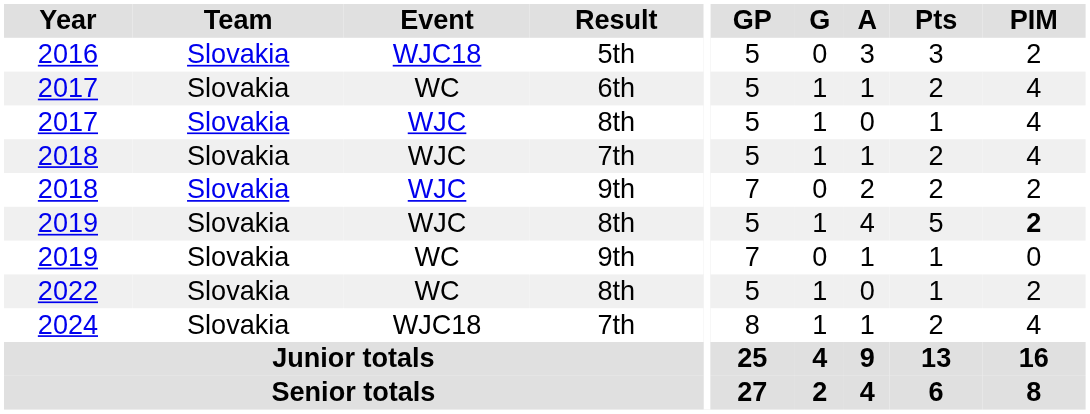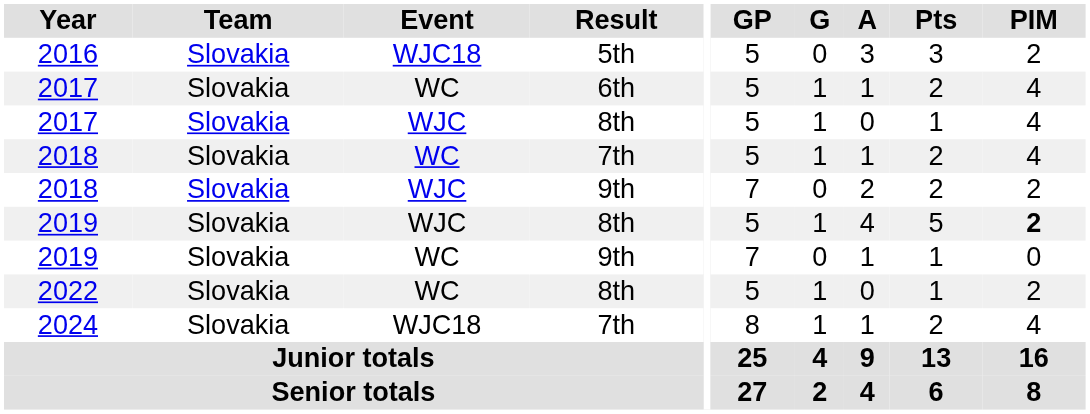2018 / 7th | Event: WJC -> WC
